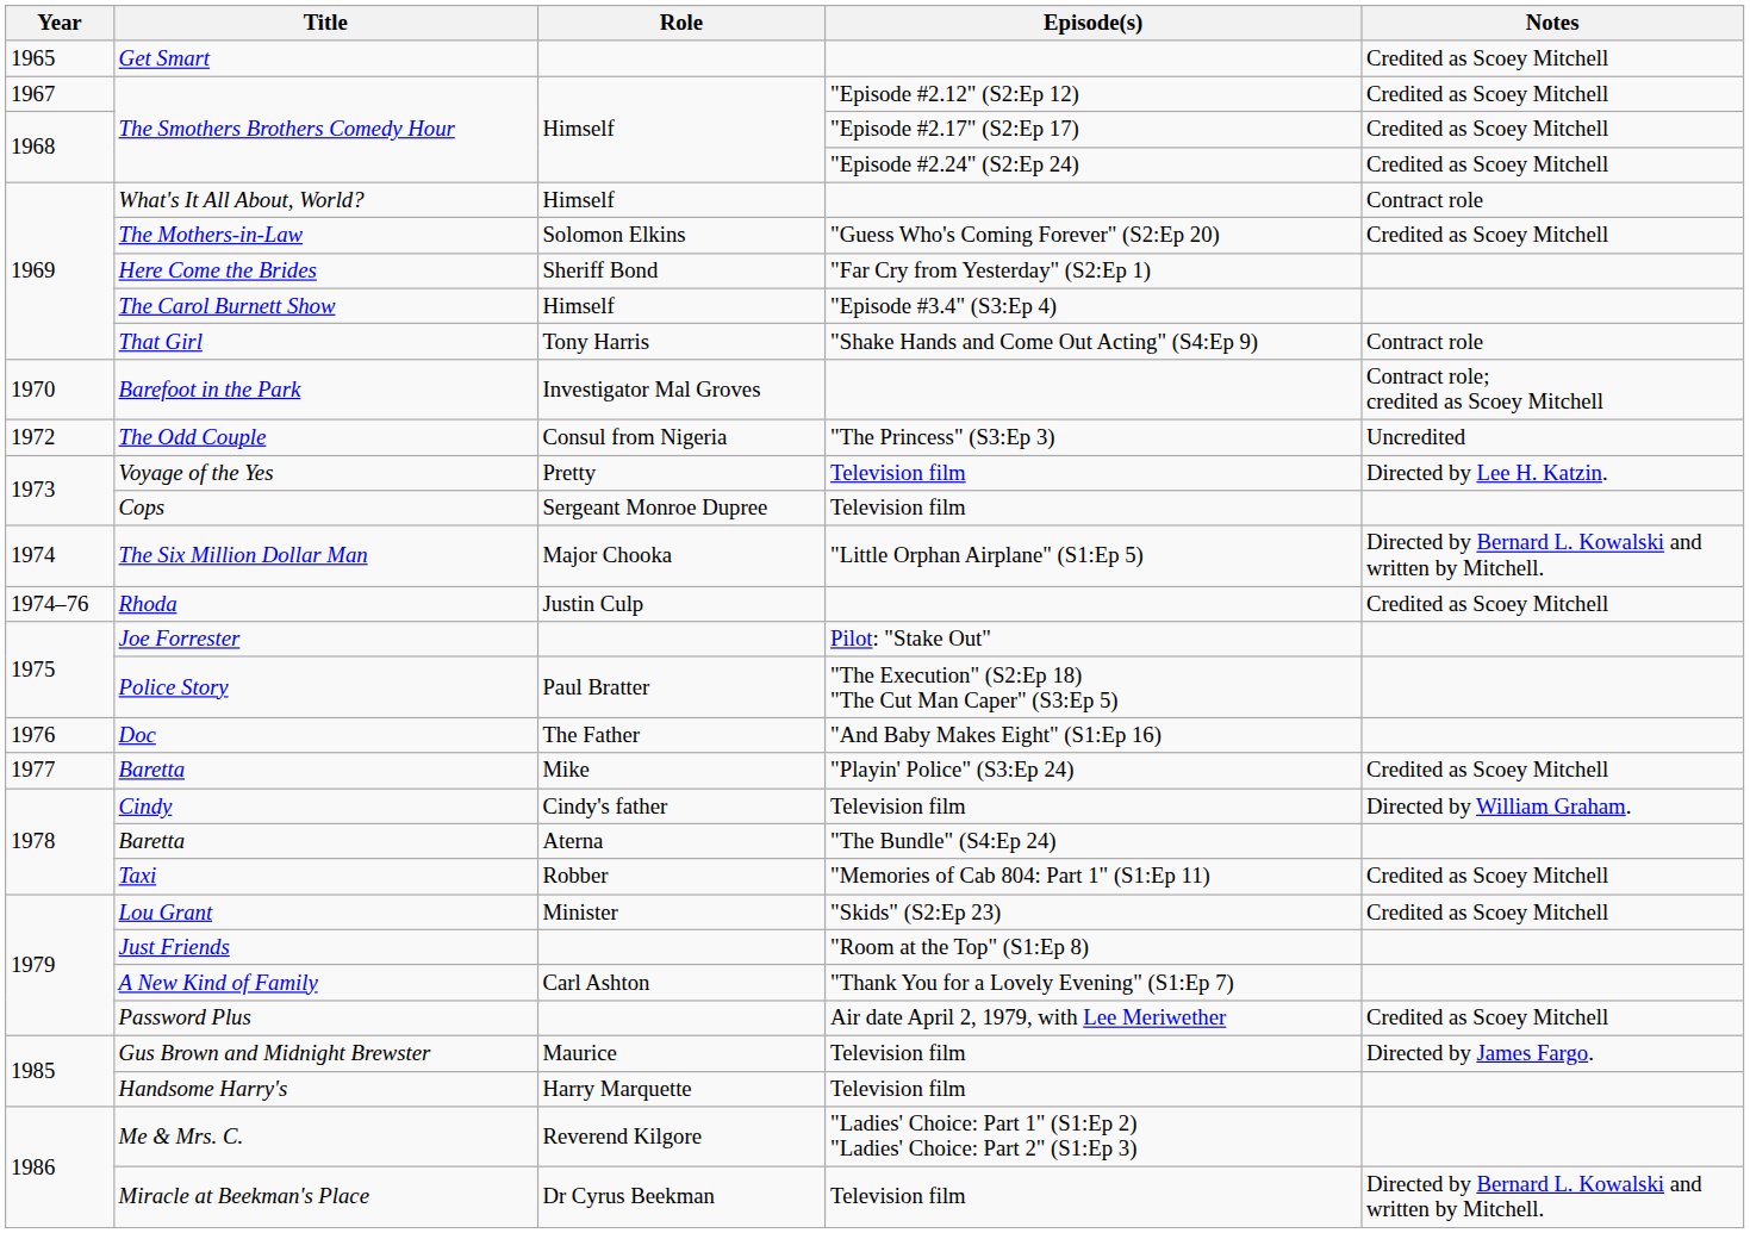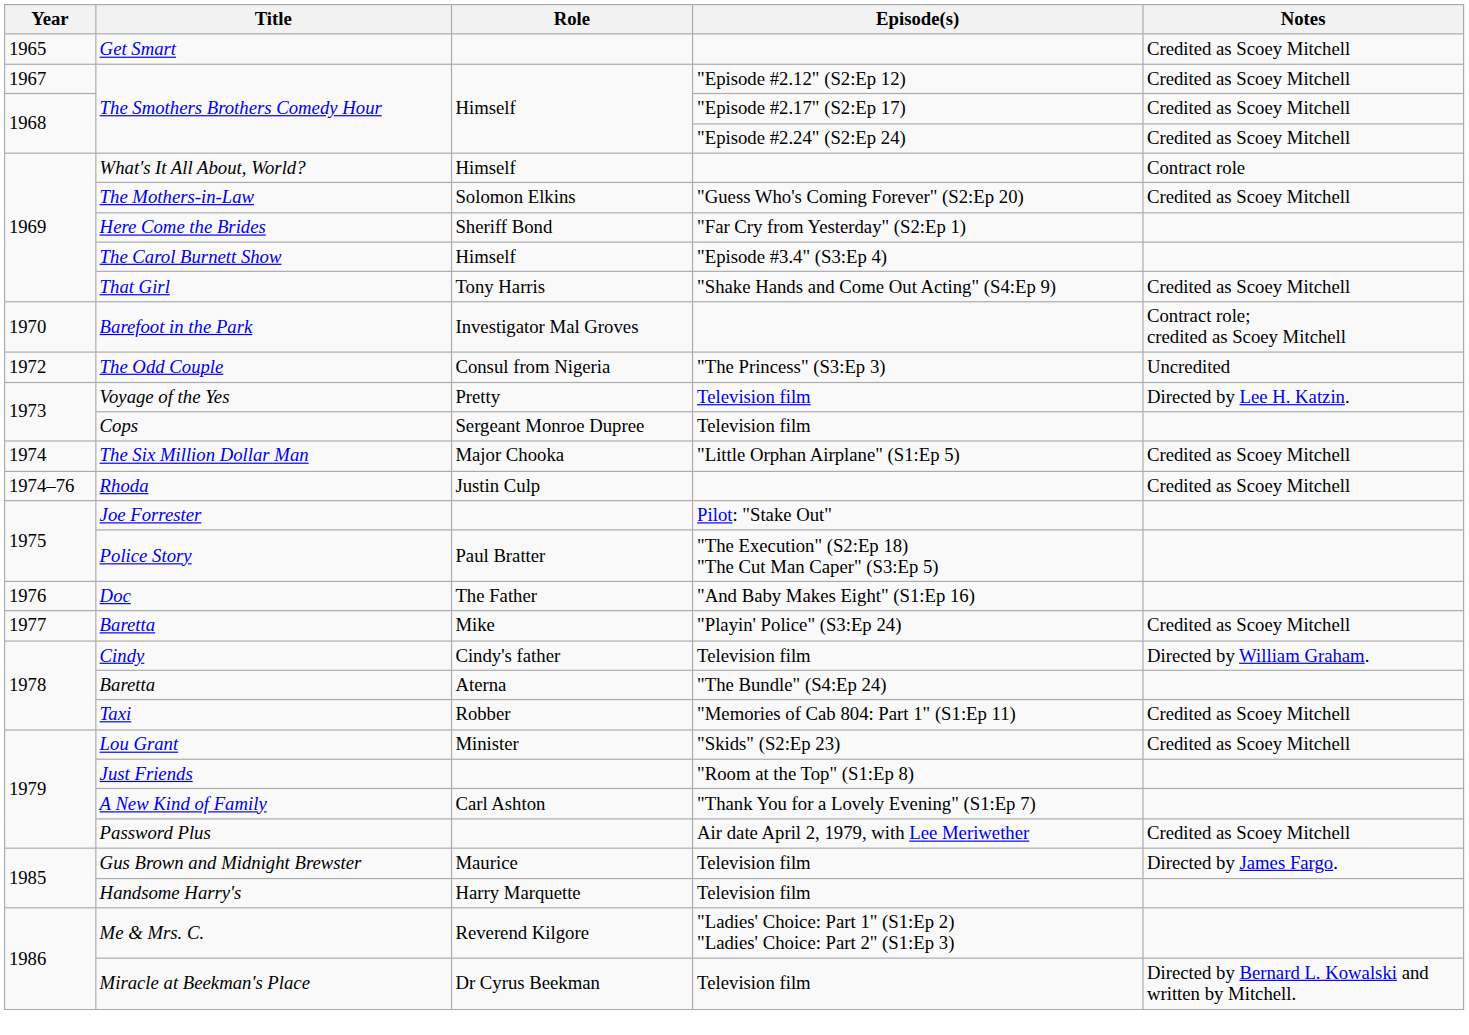That Girl | Notes: Contract role -> Credited as Scoey Mitchell
The Six Million Dollar Man | Notes: Directed by Bernard L. Kowalski and written by Mitchell. -> Credited as Scoey Mitchell
